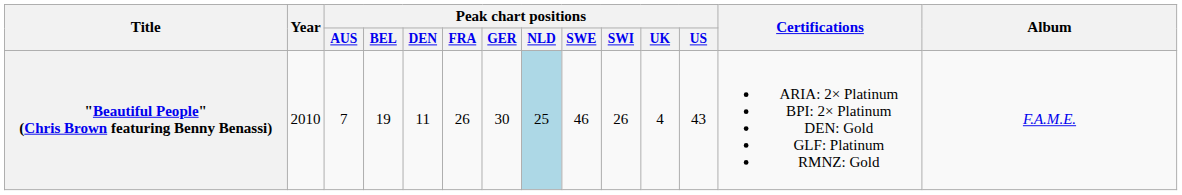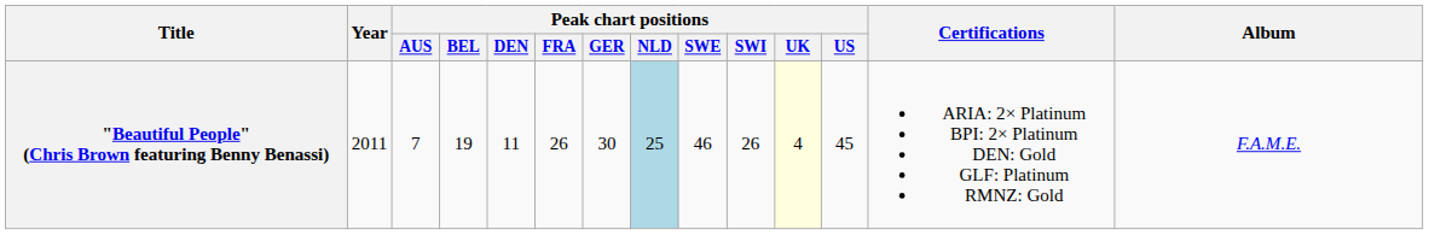"Beautiful People" (Chris Brown featuring Benny Benassi) | Year: 2010 -> 2011
"Beautiful People" (Chris Brown featuring Benny Benassi) | Peak chart positions / UK: no background -> lightyellow background
"Beautiful People" (Chris Brown featuring Benny Benassi) | Peak chart positions / US: 43 -> 45
